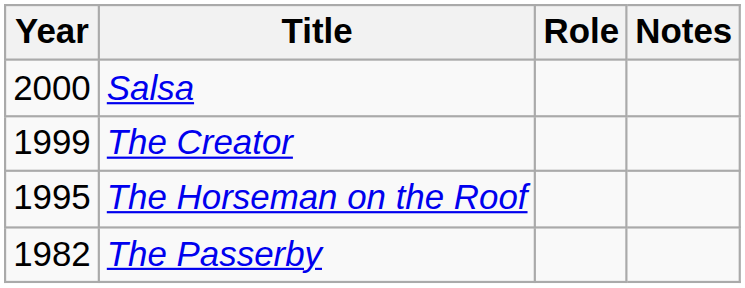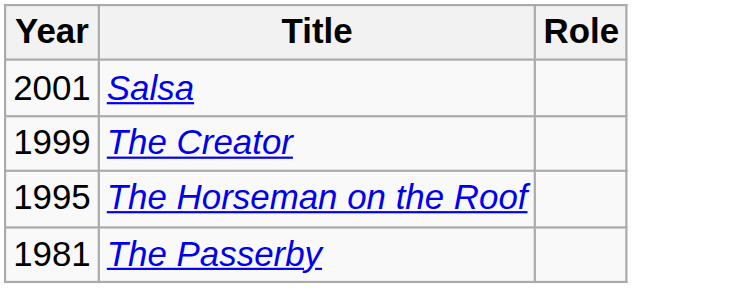- column: Notes
Salsa | Year: 2000 -> 2001
The Passerby | Year: 1982 -> 1981
